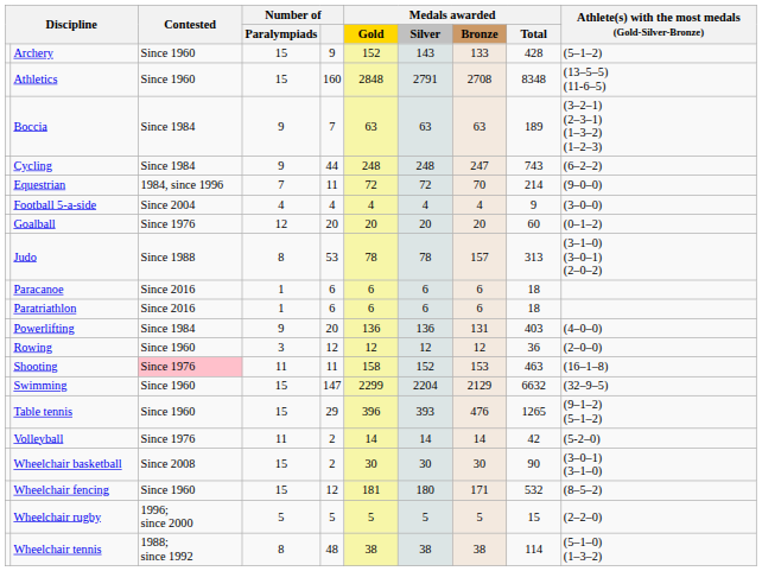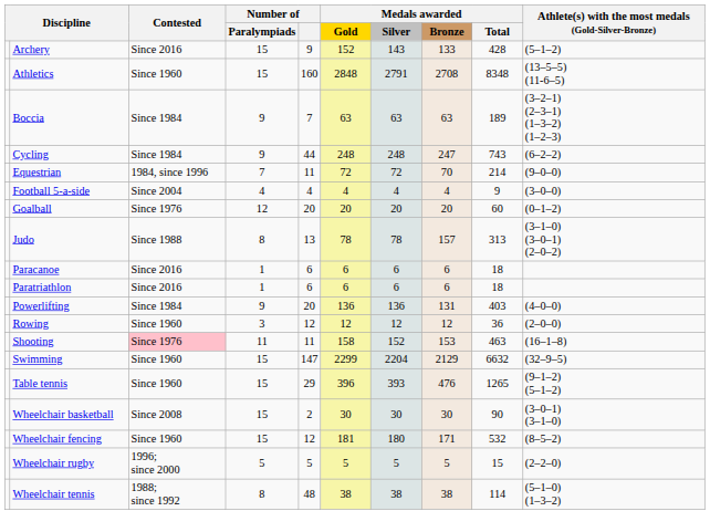Archery | Contested: Since 1960 -> Since 2016
Judo | Number of: 53 -> 13
- row: Volleyball | Since 1976 | 11 | 2 | 14 | 14 | 14 | 42 | (5-2–0)
